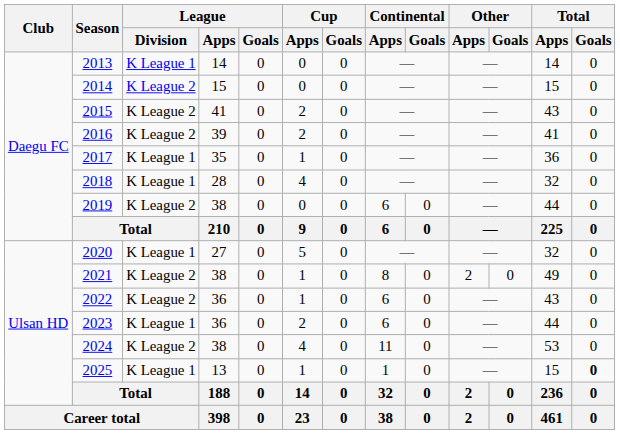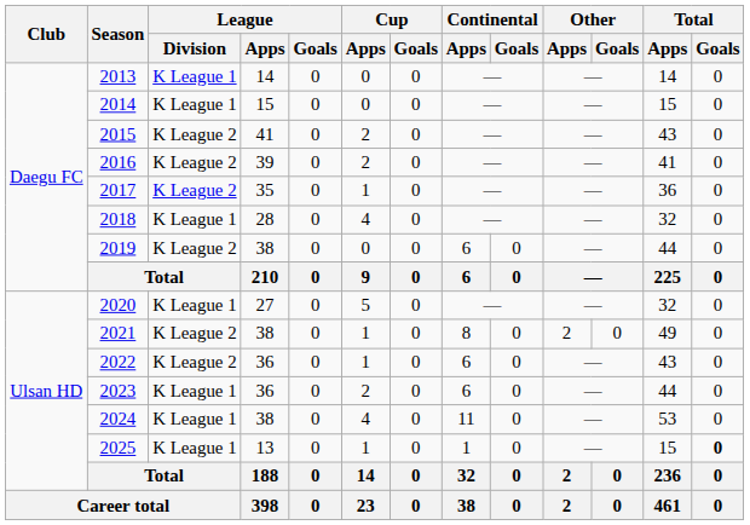2014 | League / Division: K League 2 -> K League 1
2017 | League / Division: K League 1 -> K League 2
2024 | League / Division: K League 2 -> K League 1
